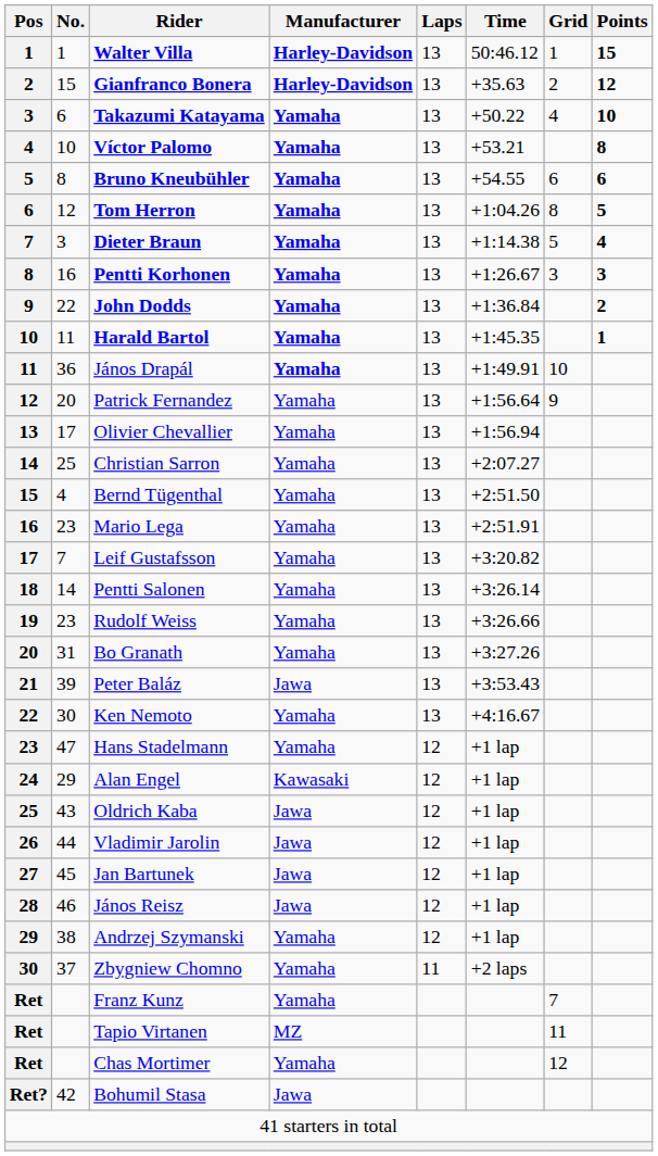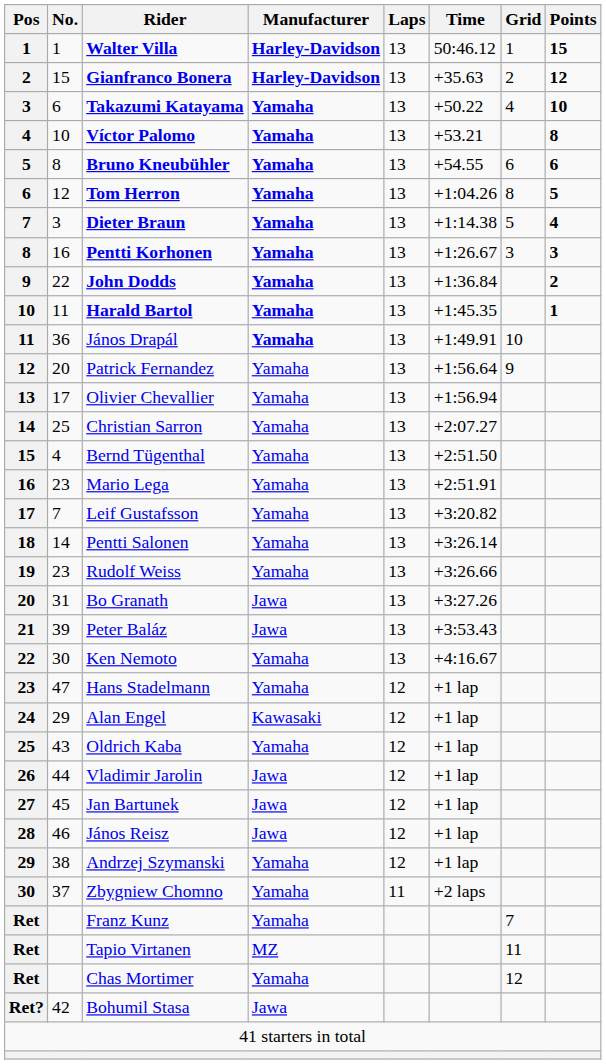Bo Granath | Manufacturer: Yamaha -> Jawa
Oldrich Kaba | Manufacturer: Jawa -> Yamaha
